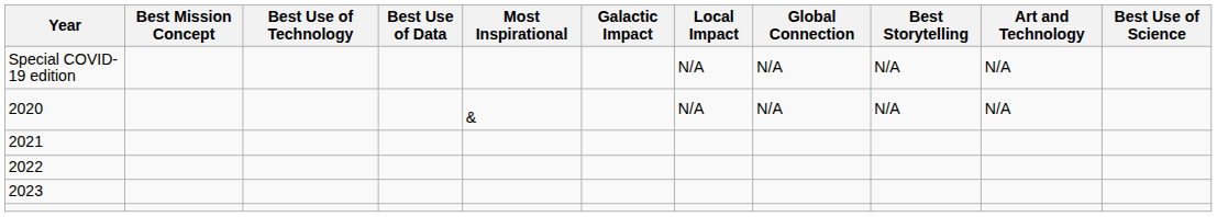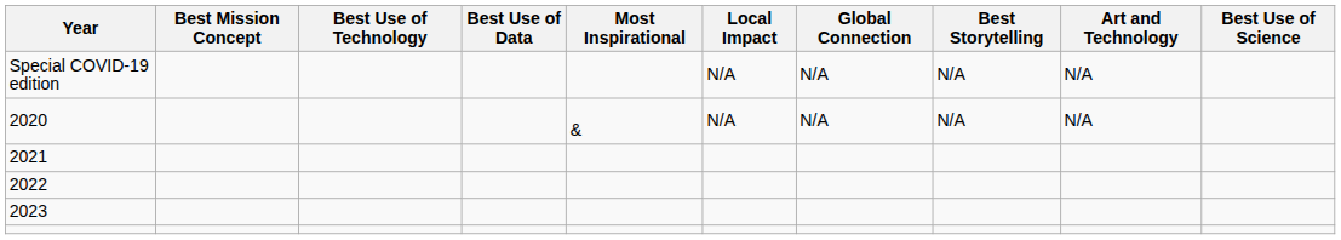- column: Galactic Impact
